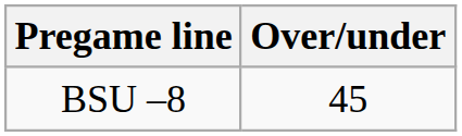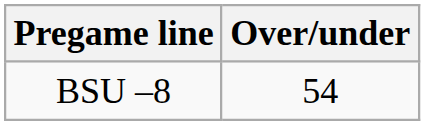BSU –8 | Over/under: 45 -> 54
